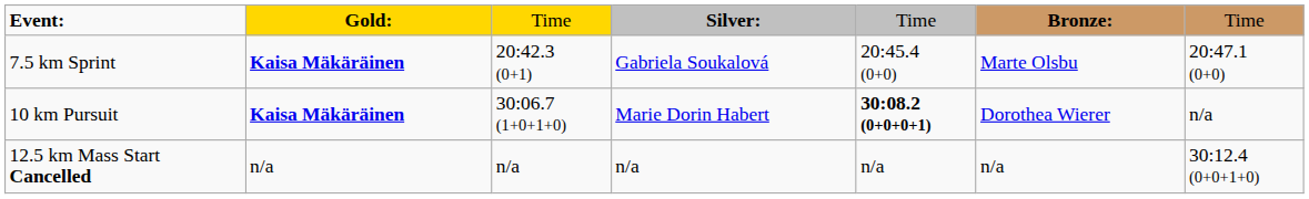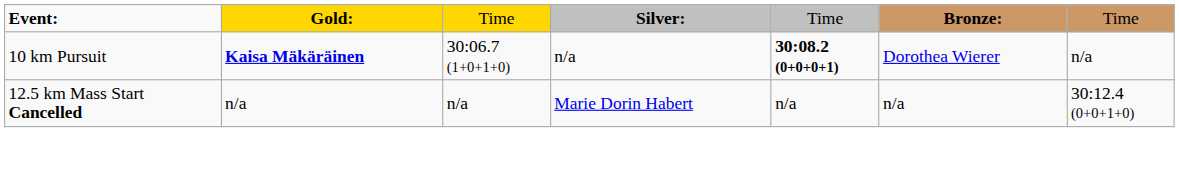- row: 7.5 km Sprint | Kaisa Mäkäräinen | 20:42.3 (0+1) | Gabriela Soukalová | 20:45.4 (0+0) | Marte Olsbu | 20:47.1 (0+0)
10 km Pursuit | column 4: Marie Dorin Habert -> n/a
12.5 km Mass Start Cancelled | column 4: n/a -> Marie Dorin Habert
